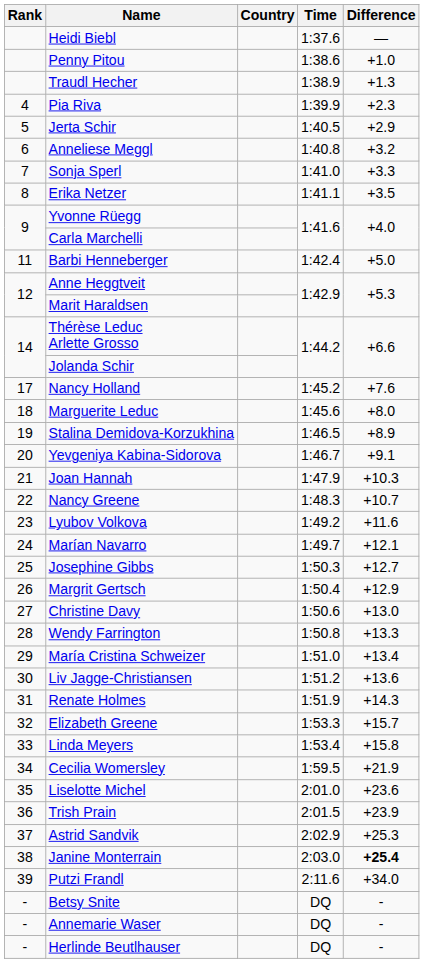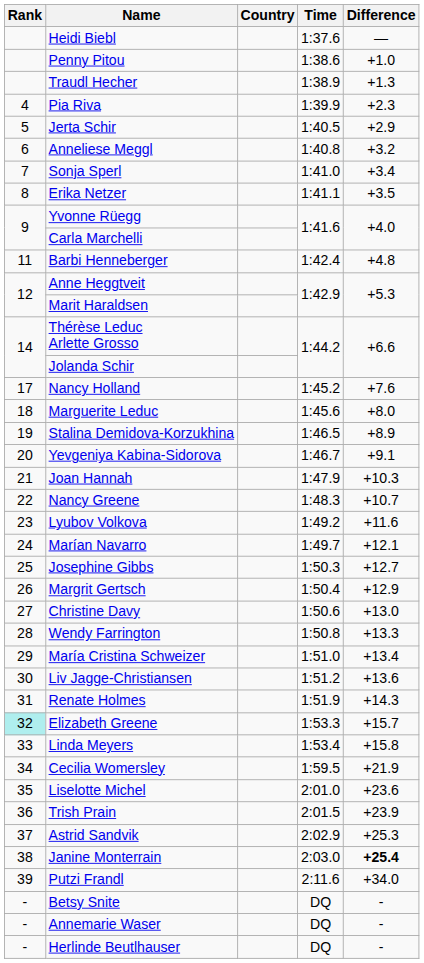Sonja Sperl | Difference: +3.3 -> +3.4
Barbi Henneberger | Difference: +5.0 -> +4.8
Elizabeth Greene | Rank: no background -> paleturquoise background
